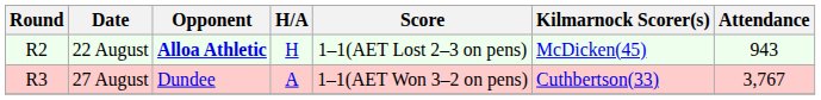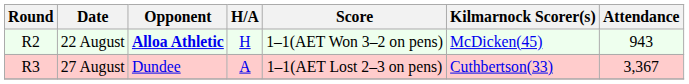22 August | Score: 1–1(AET Lost 2–3 on pens) -> 1–1(AET Won 3–2 on pens)
27 August | Score: 1–1(AET Won 3–2 on pens) -> 1–1(AET Lost 2–3 on pens)
27 August | Attendance: 3,767 -> 3,367
